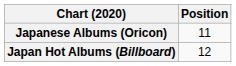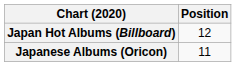rows swapped: Japan Hot Albums (Billboard) <-> Japanese Albums (Oricon)
